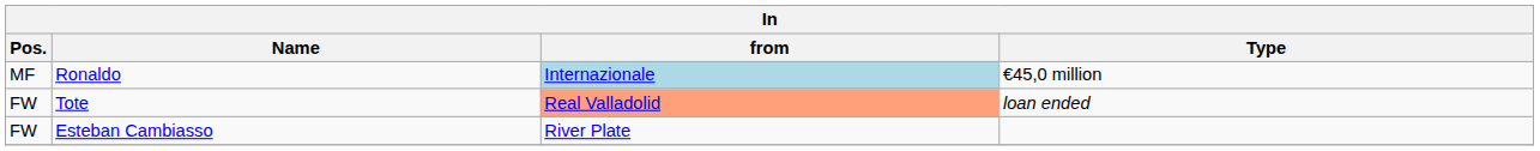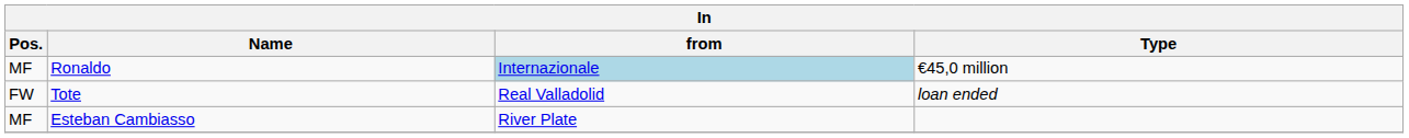Tote | from: lightsalmon background -> no background
Esteban Cambiasso | Pos.: FW -> MF
